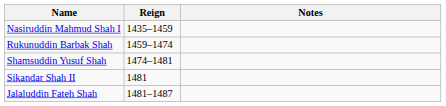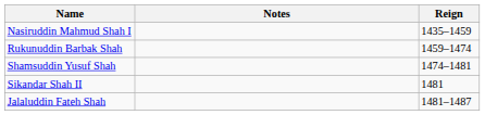columns swapped: Reign <-> Notes
